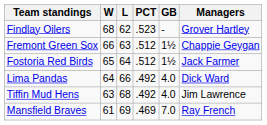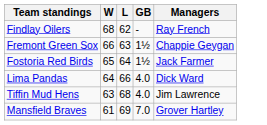- column: PCT | .523 | .512 | .512 | .492 | .492 | .469
Findlay Oilers | Managers: Grover Hartley -> Ray French
Mansfield Braves | Managers: Ray French -> Grover Hartley
